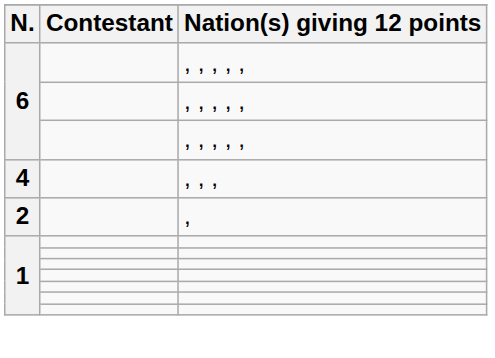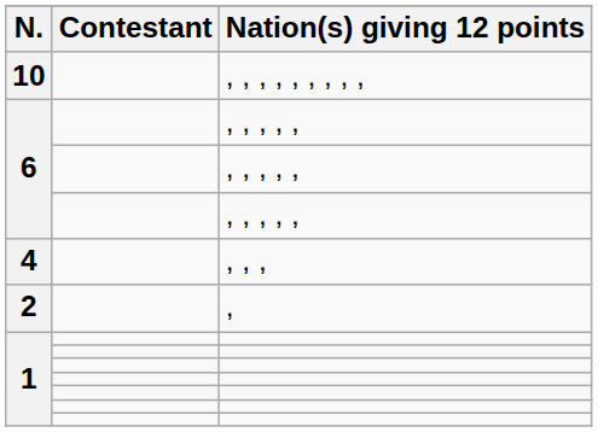+ row: 10 | , , , , , , , , ,
